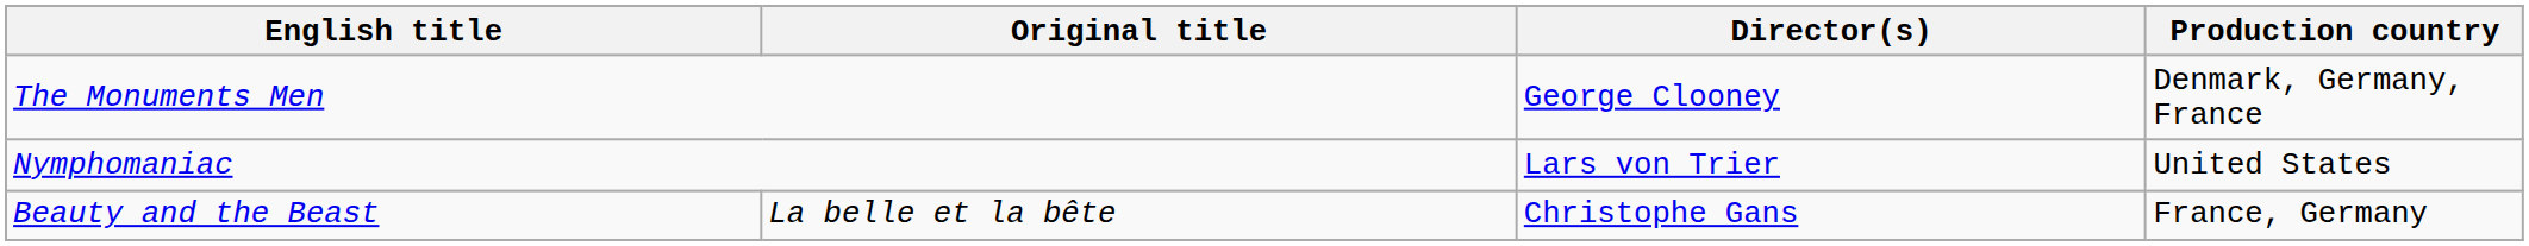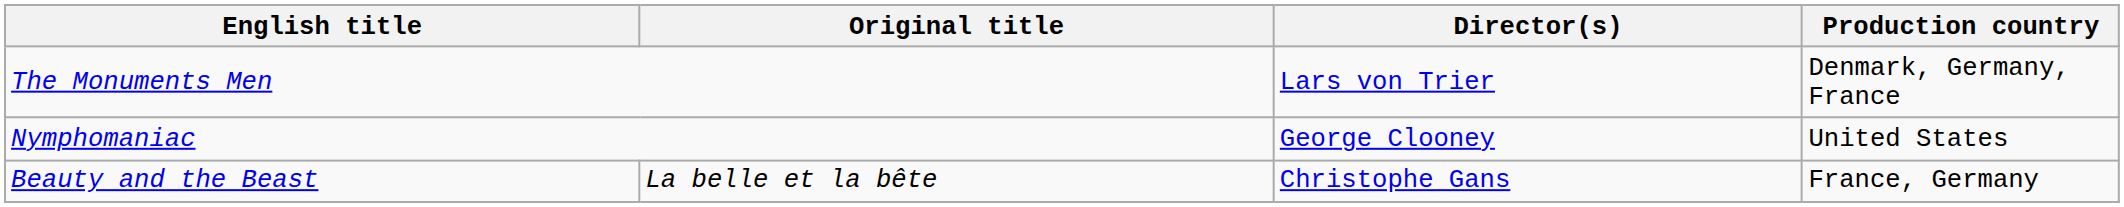The Monuments Men | Director(s): George Clooney -> Lars von Trier
Nymphomaniac | Director(s): Lars von Trier -> George Clooney
